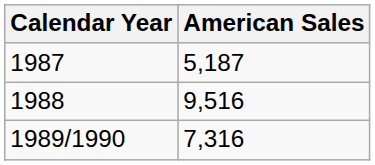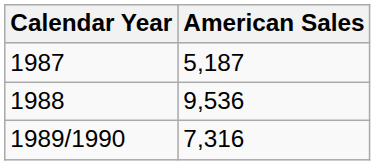1988 | American Sales: 9,516 -> 9,536
